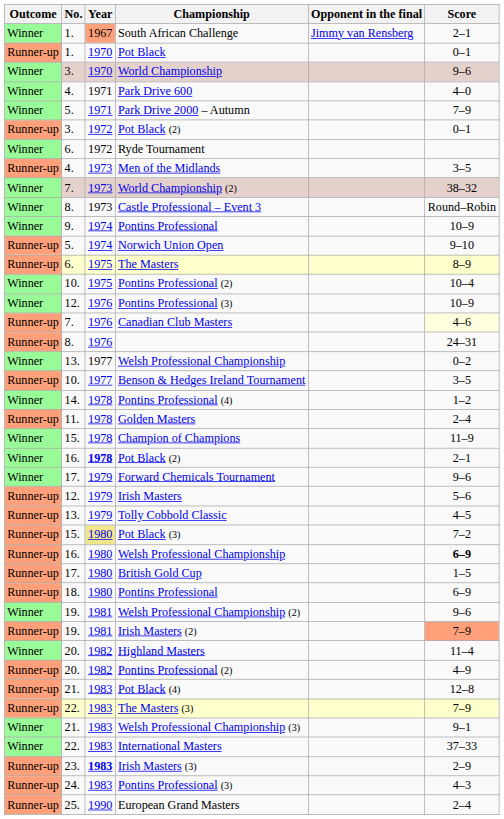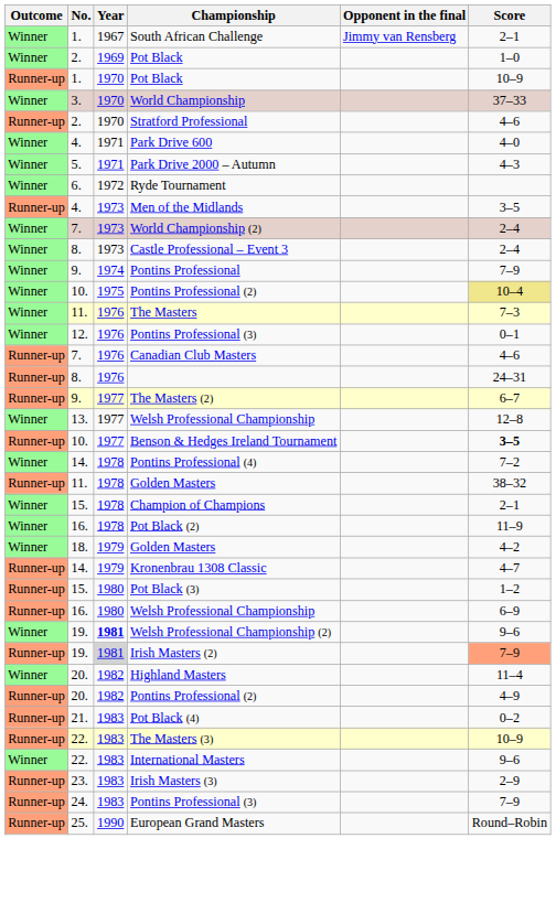South African Challenge | Year: lightsalmon background -> no background
+ row: Winner | 2. | 1969 | Pot Black | 1–0
1. / Pot Black | Score: 0–1 -> 10–9
World Championship | Score: 9–6 -> 37–33
+ row: Runner-up | 2. | 1970 | Stratford Professional | 4–6
Park Drive 2000 – Autumn | Score: 7–9 -> 4–3
- row: Runner-up | 3. | 1972 | Pot Black (2) | 0–1
World Championship (2) | Score: 38–32 -> 2–4
Castle Professional – Event 3 | Score: Round–Robin -> 2–4
9. / Pontins Professional | Score: 10–9 -> 7–9
- row: Runner-up | 5. | 1974 | Norwich Union Open | 9–10
- row: Runner-up | 6. | 1975 | The Masters | 8–9
10. / Pontins Professional (2) | Score: no background -> khaki background
+ row: Winner | 11. | 1976 | The Masters | 7–3
12. / Pontins Professional (3) | Score: 10–9 -> 0–1
Canadian Club Masters | Score: lightyellow background -> no background
+ row: Runner-up | 9. | 1977 | The Masters (2) | 6–7
13. / Welsh Professional Championship | Score: 0–2 -> 12–8
Benson & Hedges Ireland Tournament | Score: normal -> bold
Pontins Professional (4) | Score: 1–2 -> 7–2
11. / Golden Masters | Score: 2–4 -> 38–32
Champion of Champions | Score: 11–9 -> 2–1
16. / Pot Black (2) | Year: bold -> normal
16. / Pot Black (2) | Score: 2–1 -> 11–9
- row: Winner | 17. | 1979 | Forward Chemicals Tournament | 9–6
- row: Runner-up | 12. | 1979 | Irish Masters | 5–6
- row: Runner-up | 13. | 1979 | Tolly Cobbold Classic | 4–5
+ row: Winner | 18. | 1979 | Golden Masters | 4–2
+ row: Runner-up | 14. | 1979 | Kronenbrau 1308 Classic | 4–7
Pot Black (3) | Year: khaki background -> no background
Pot Black (3) | Score: 7–2 -> 1–2
16. / Welsh Professional Championship | Score: bold -> normal
- row: Runner-up | 17. | 1980 | British Gold Cup | 1–5
- row: Runner-up | 18. | 1980 | Pontins Professional | 6–9
Welsh Professional Championship (2) | Year: normal -> bold
Irish Masters (2) | Year: no background -> lightgrey background
Pot Black (4) | Score: 12–8 -> 0–2
The Masters (3) | Score: 7–9 -> 10–9
- row: Winner | 21. | 1983 | Welsh Professional Championship (3) | 9–1
International Masters | Score: 37–33 -> 9–6
Irish Masters (3) | Year: bold -> normal
24. / Pontins Professional (3) | Score: 4–3 -> 7–9
European Grand Masters | Score: 2–4 -> Round–Robin
